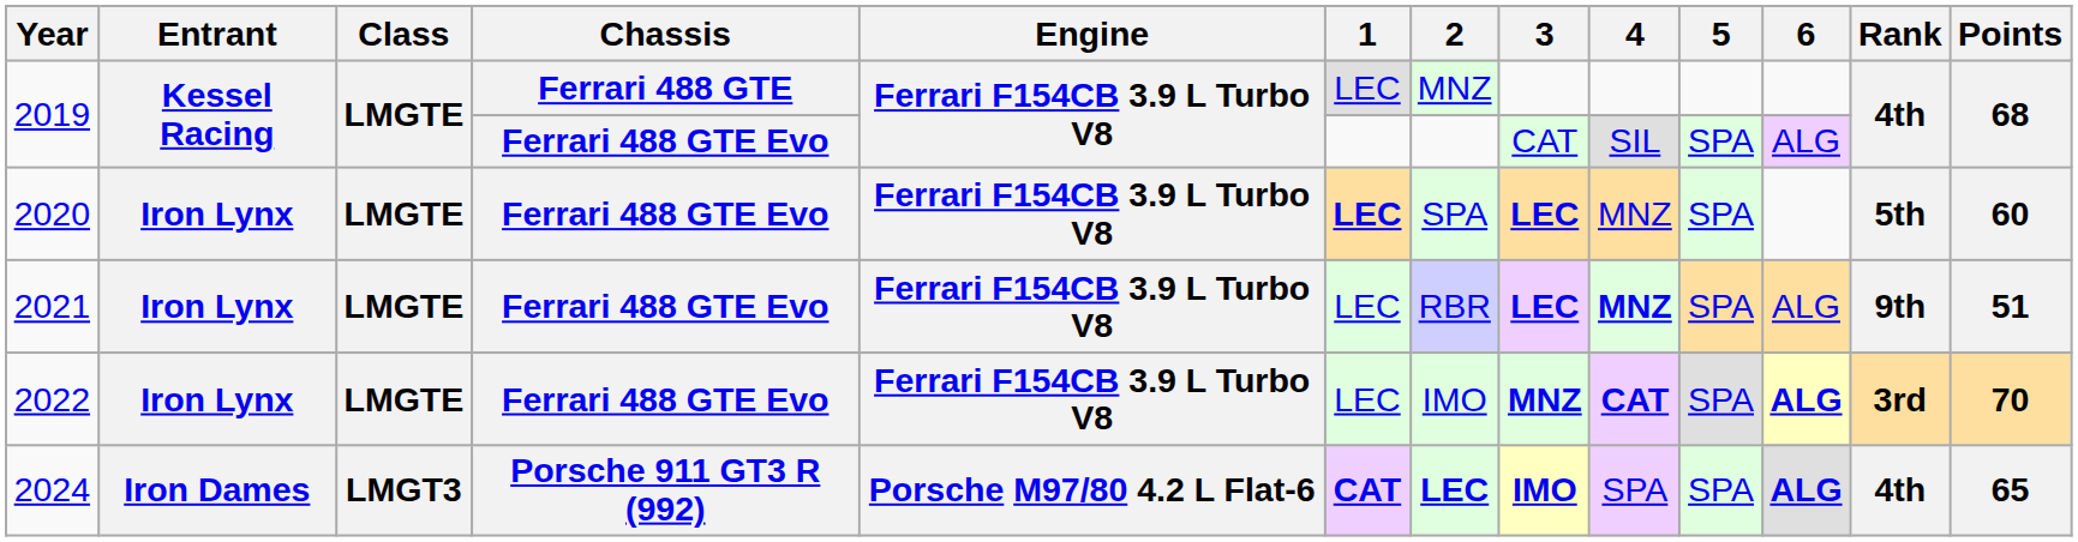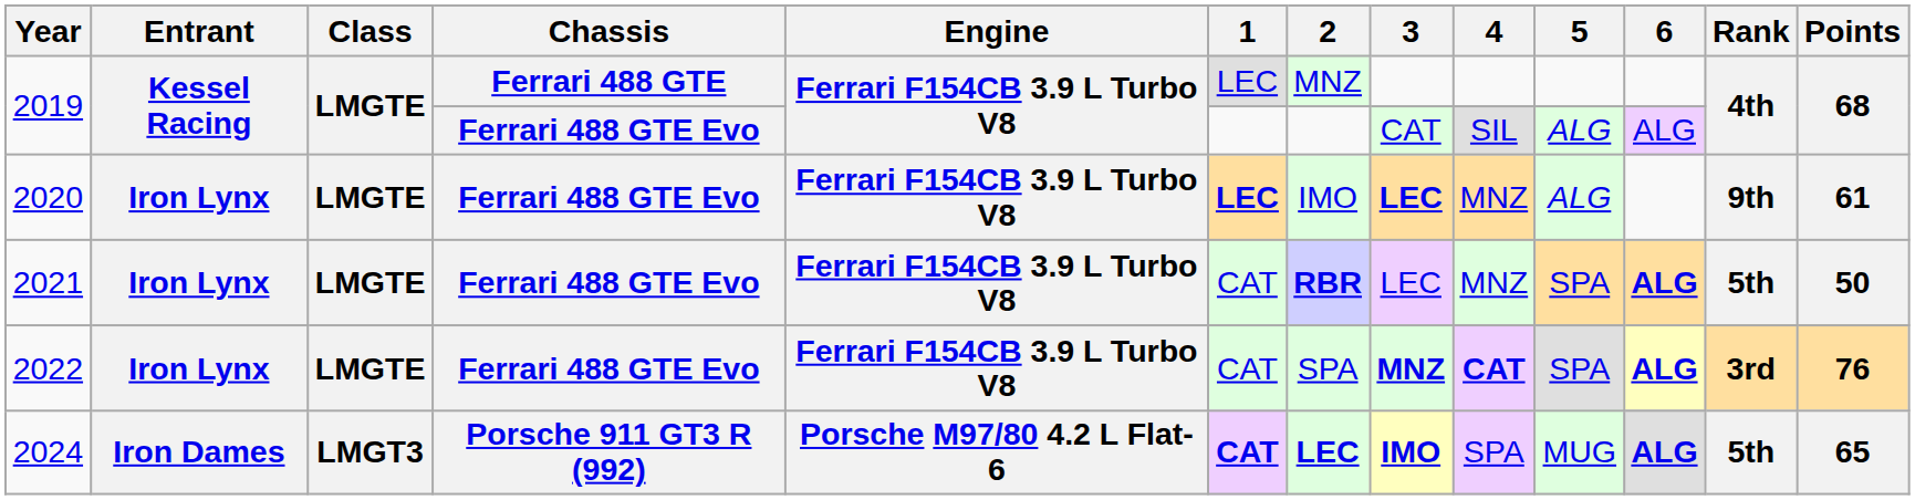2019 / Ferrari 488 GTE Evo | 5: SPA -> ALG
2020 | 2: SPA -> IMO
2020 | 5: SPA -> ALG
2020 | Rank: 5th -> 9th
2020 | Points: 60 -> 61
2021 | 1: LEC -> CAT
2021 | 2: normal -> bold
2021 | 3: bold -> normal
2021 | 4: bold -> normal
2021 | 6: normal -> bold
2021 | Rank: 9th -> 5th
2021 | Points: 51 -> 50
2022 | 1: LEC -> CAT
2022 | 2: IMO -> SPA
2022 | Points: 70 -> 76
2024 | 5: SPA -> MUG
2024 | Rank: 4th -> 5th
